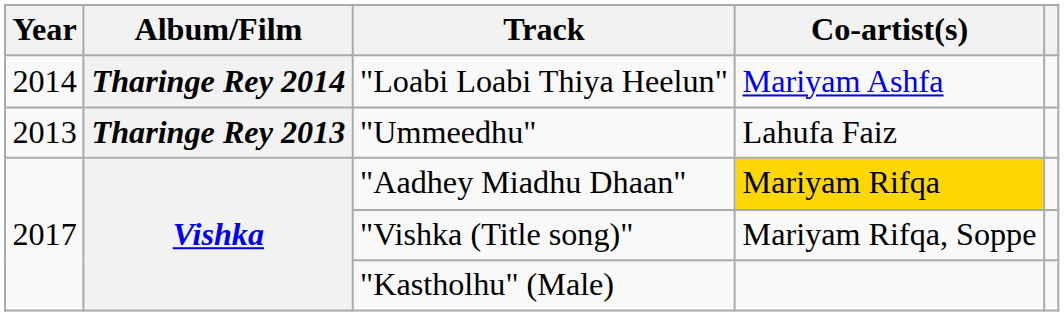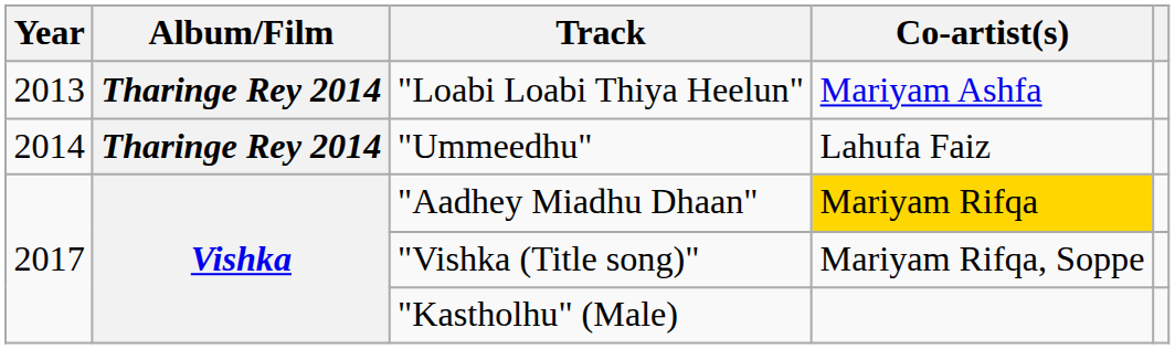"Loabi Loabi Thiya Heelun" | Year: 2014 -> 2013
"Ummeedhu" | Year: 2013 -> 2014
"Ummeedhu" | Album/Film: Tharinge Rey 2013 -> Tharinge Rey 2014
